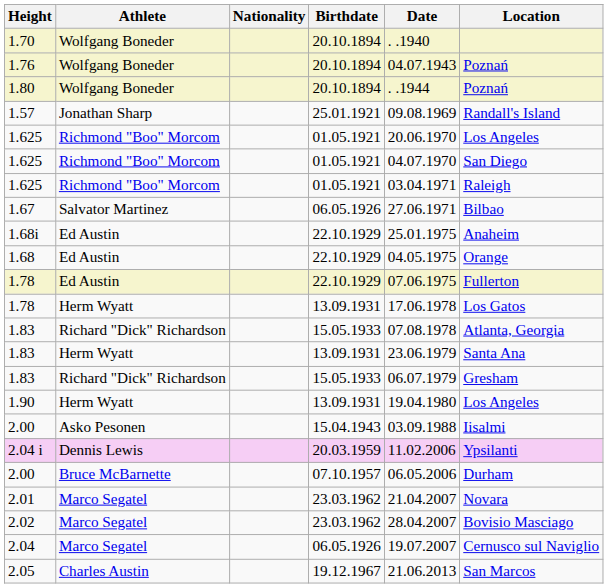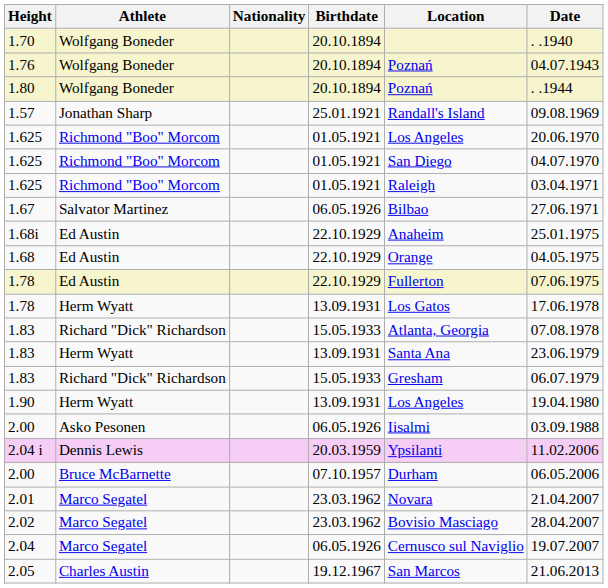columns swapped: Location <-> Date
2.00 / Asko Pesonen | Birthdate: 15.04.1943 -> 06.05.1926
